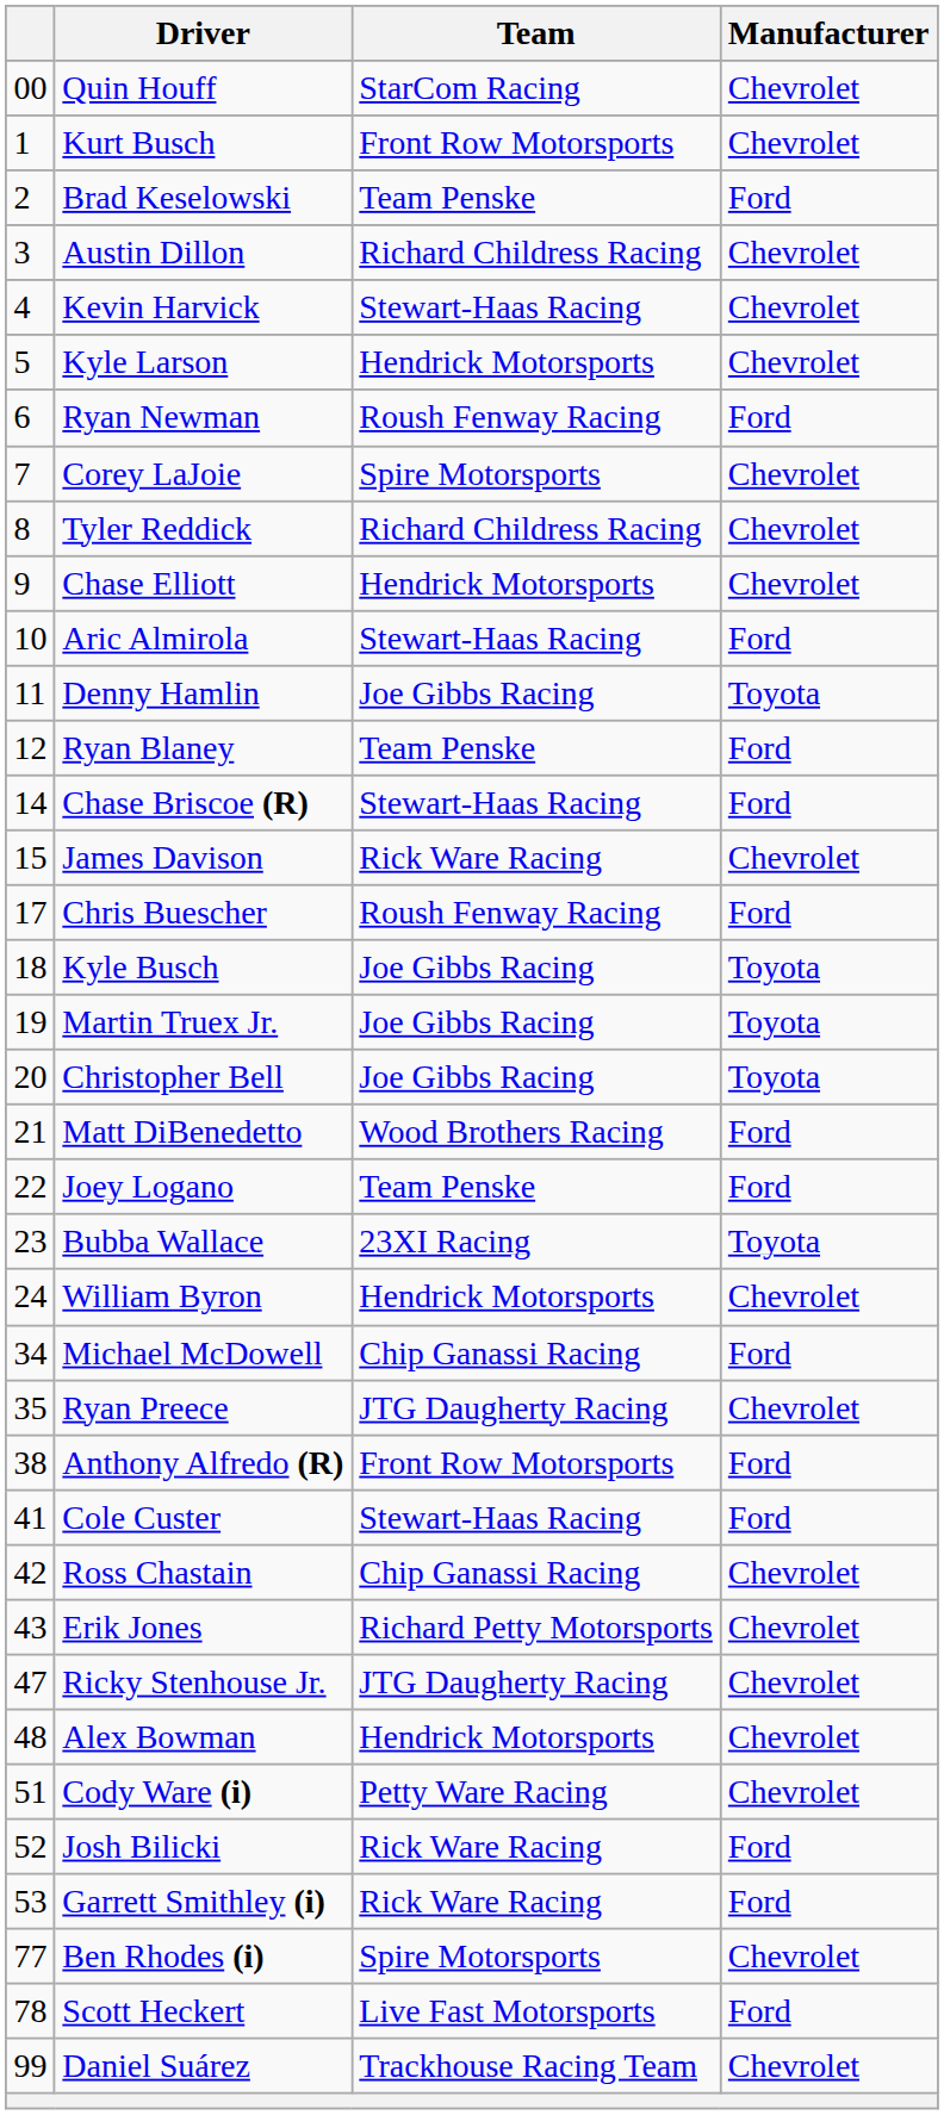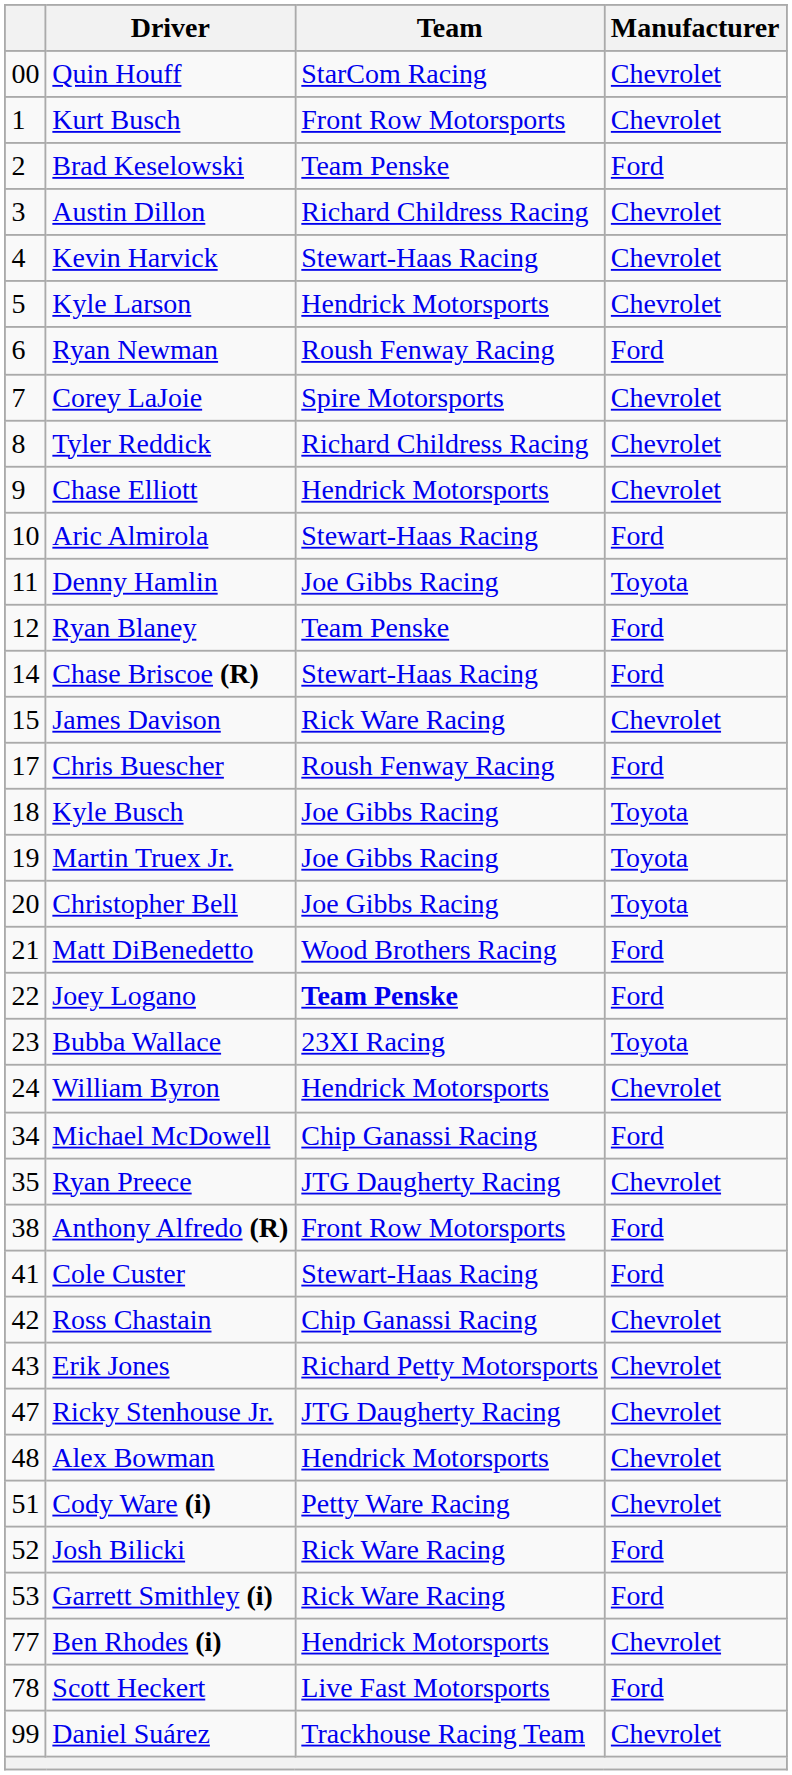Joey Logano | Team: normal -> bold
Ben Rhodes (i) | Team: Spire Motorsports -> Hendrick Motorsports
